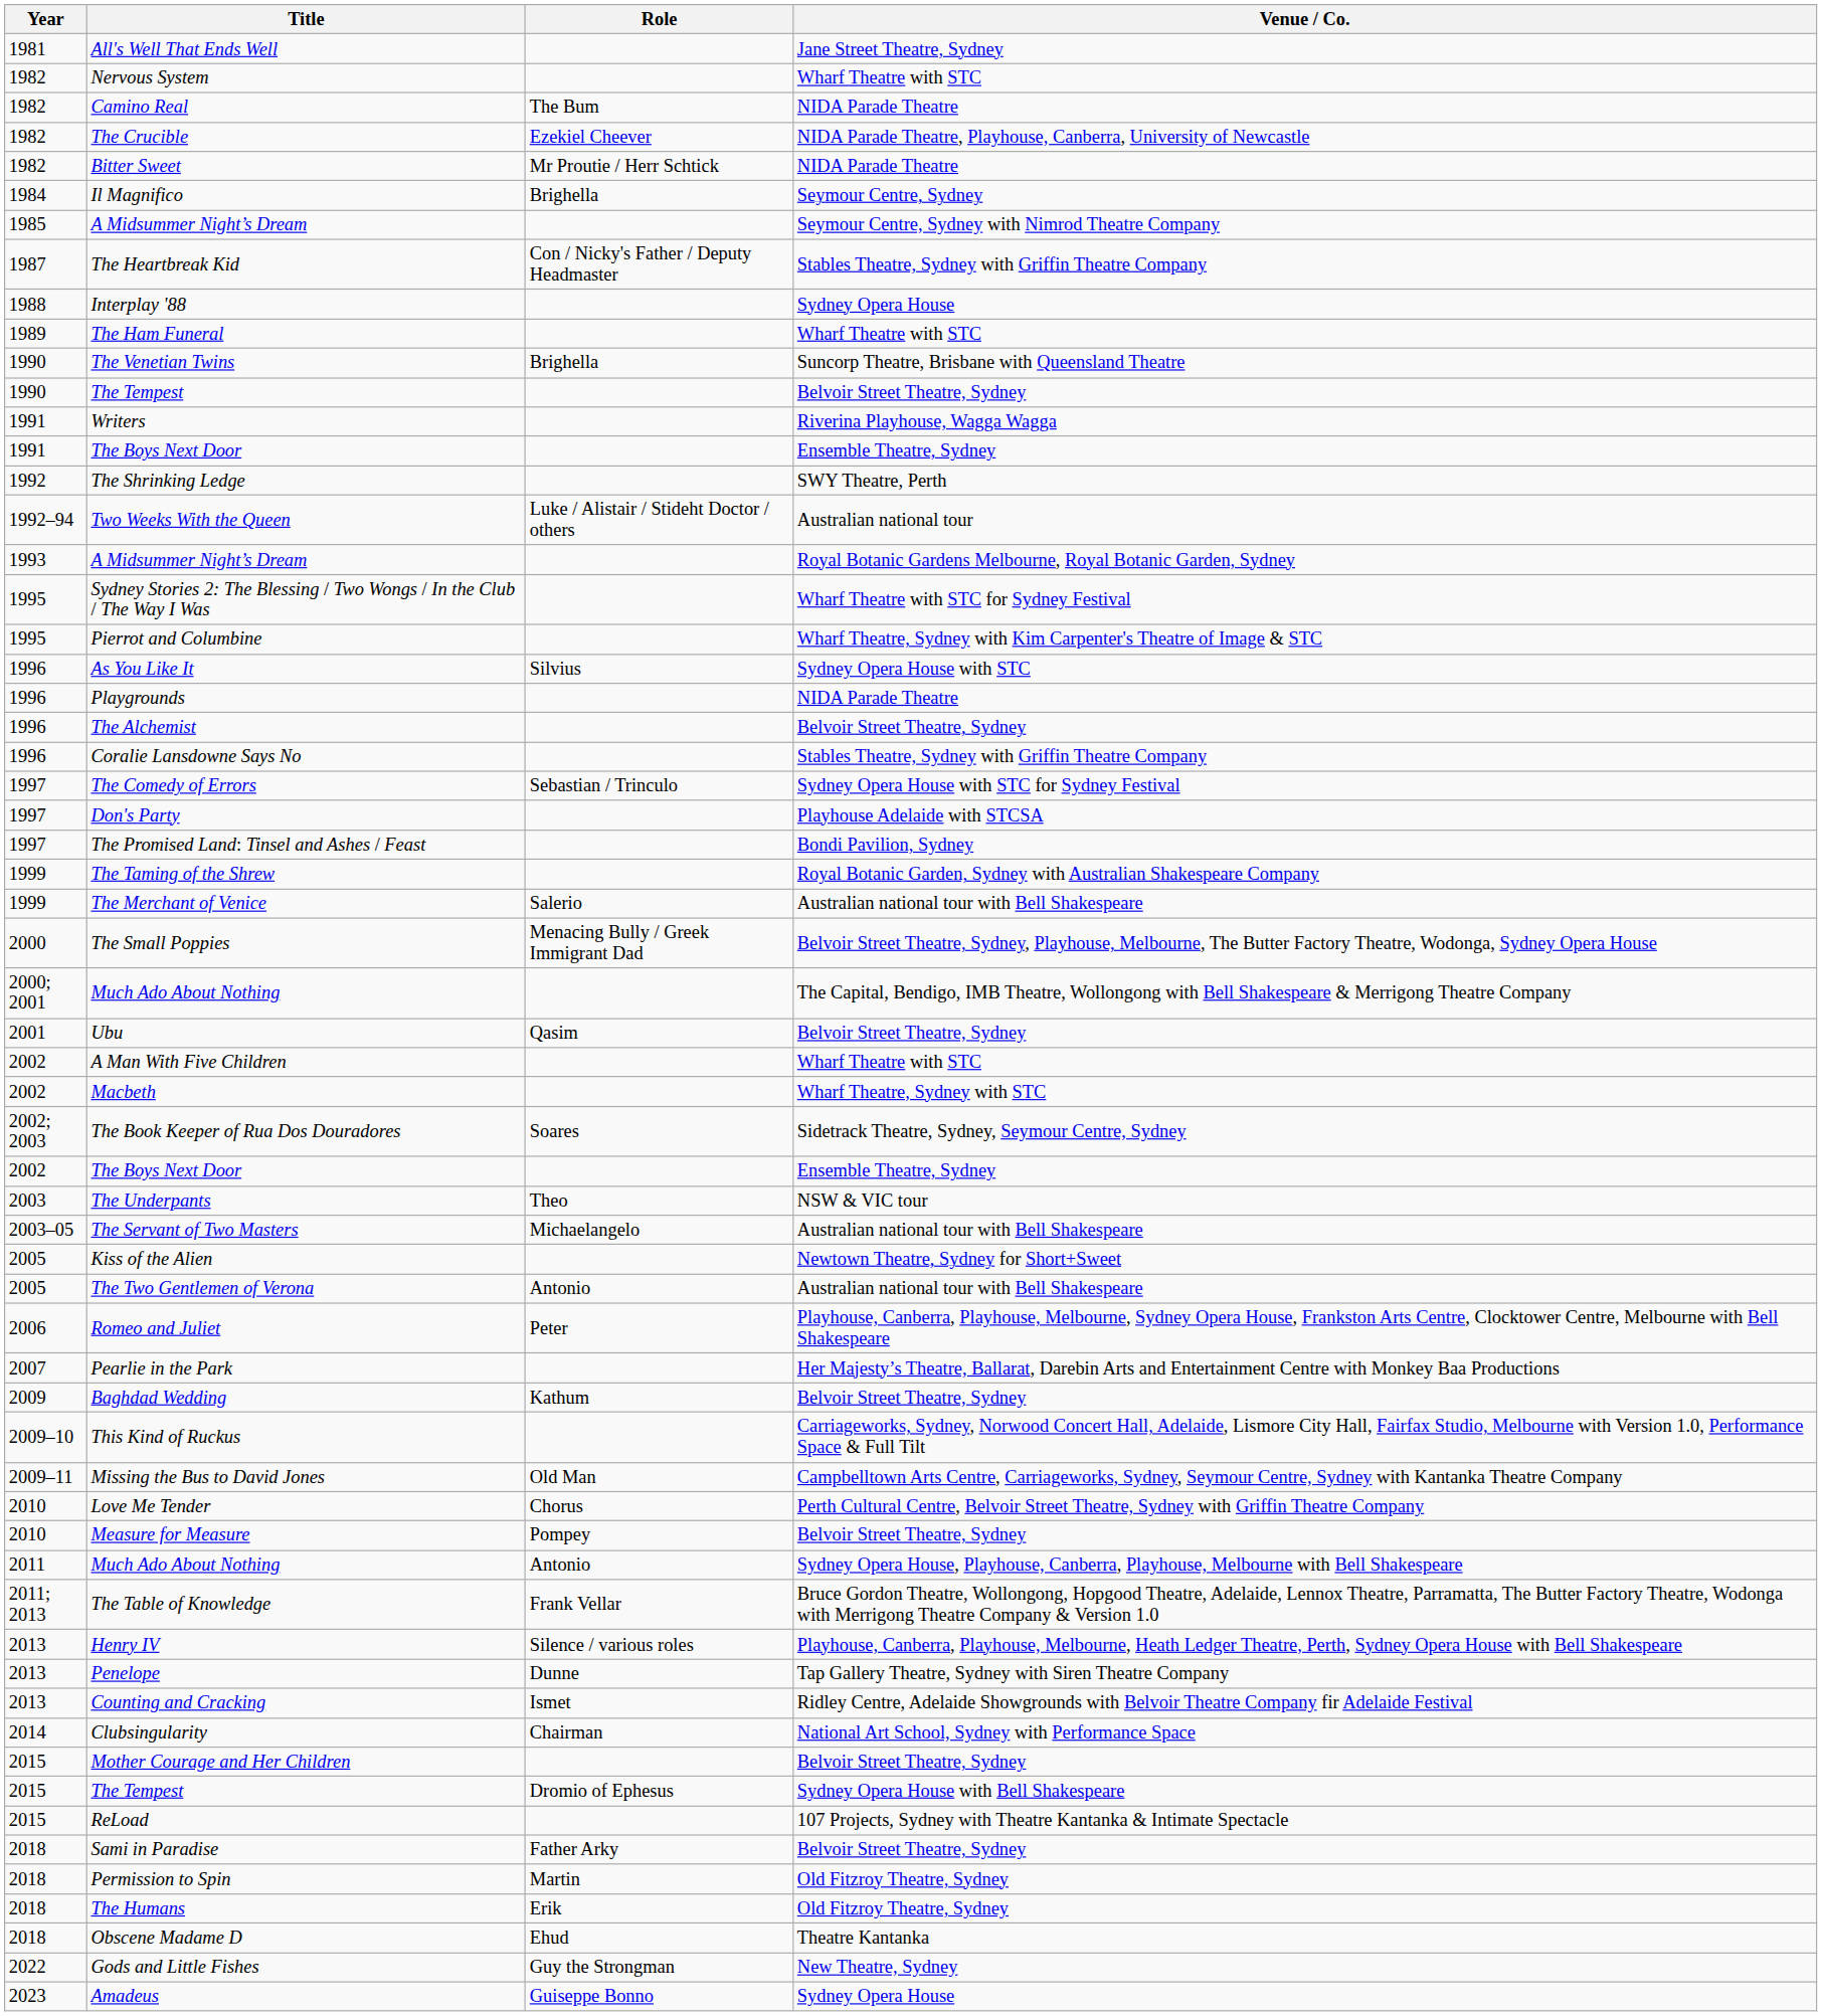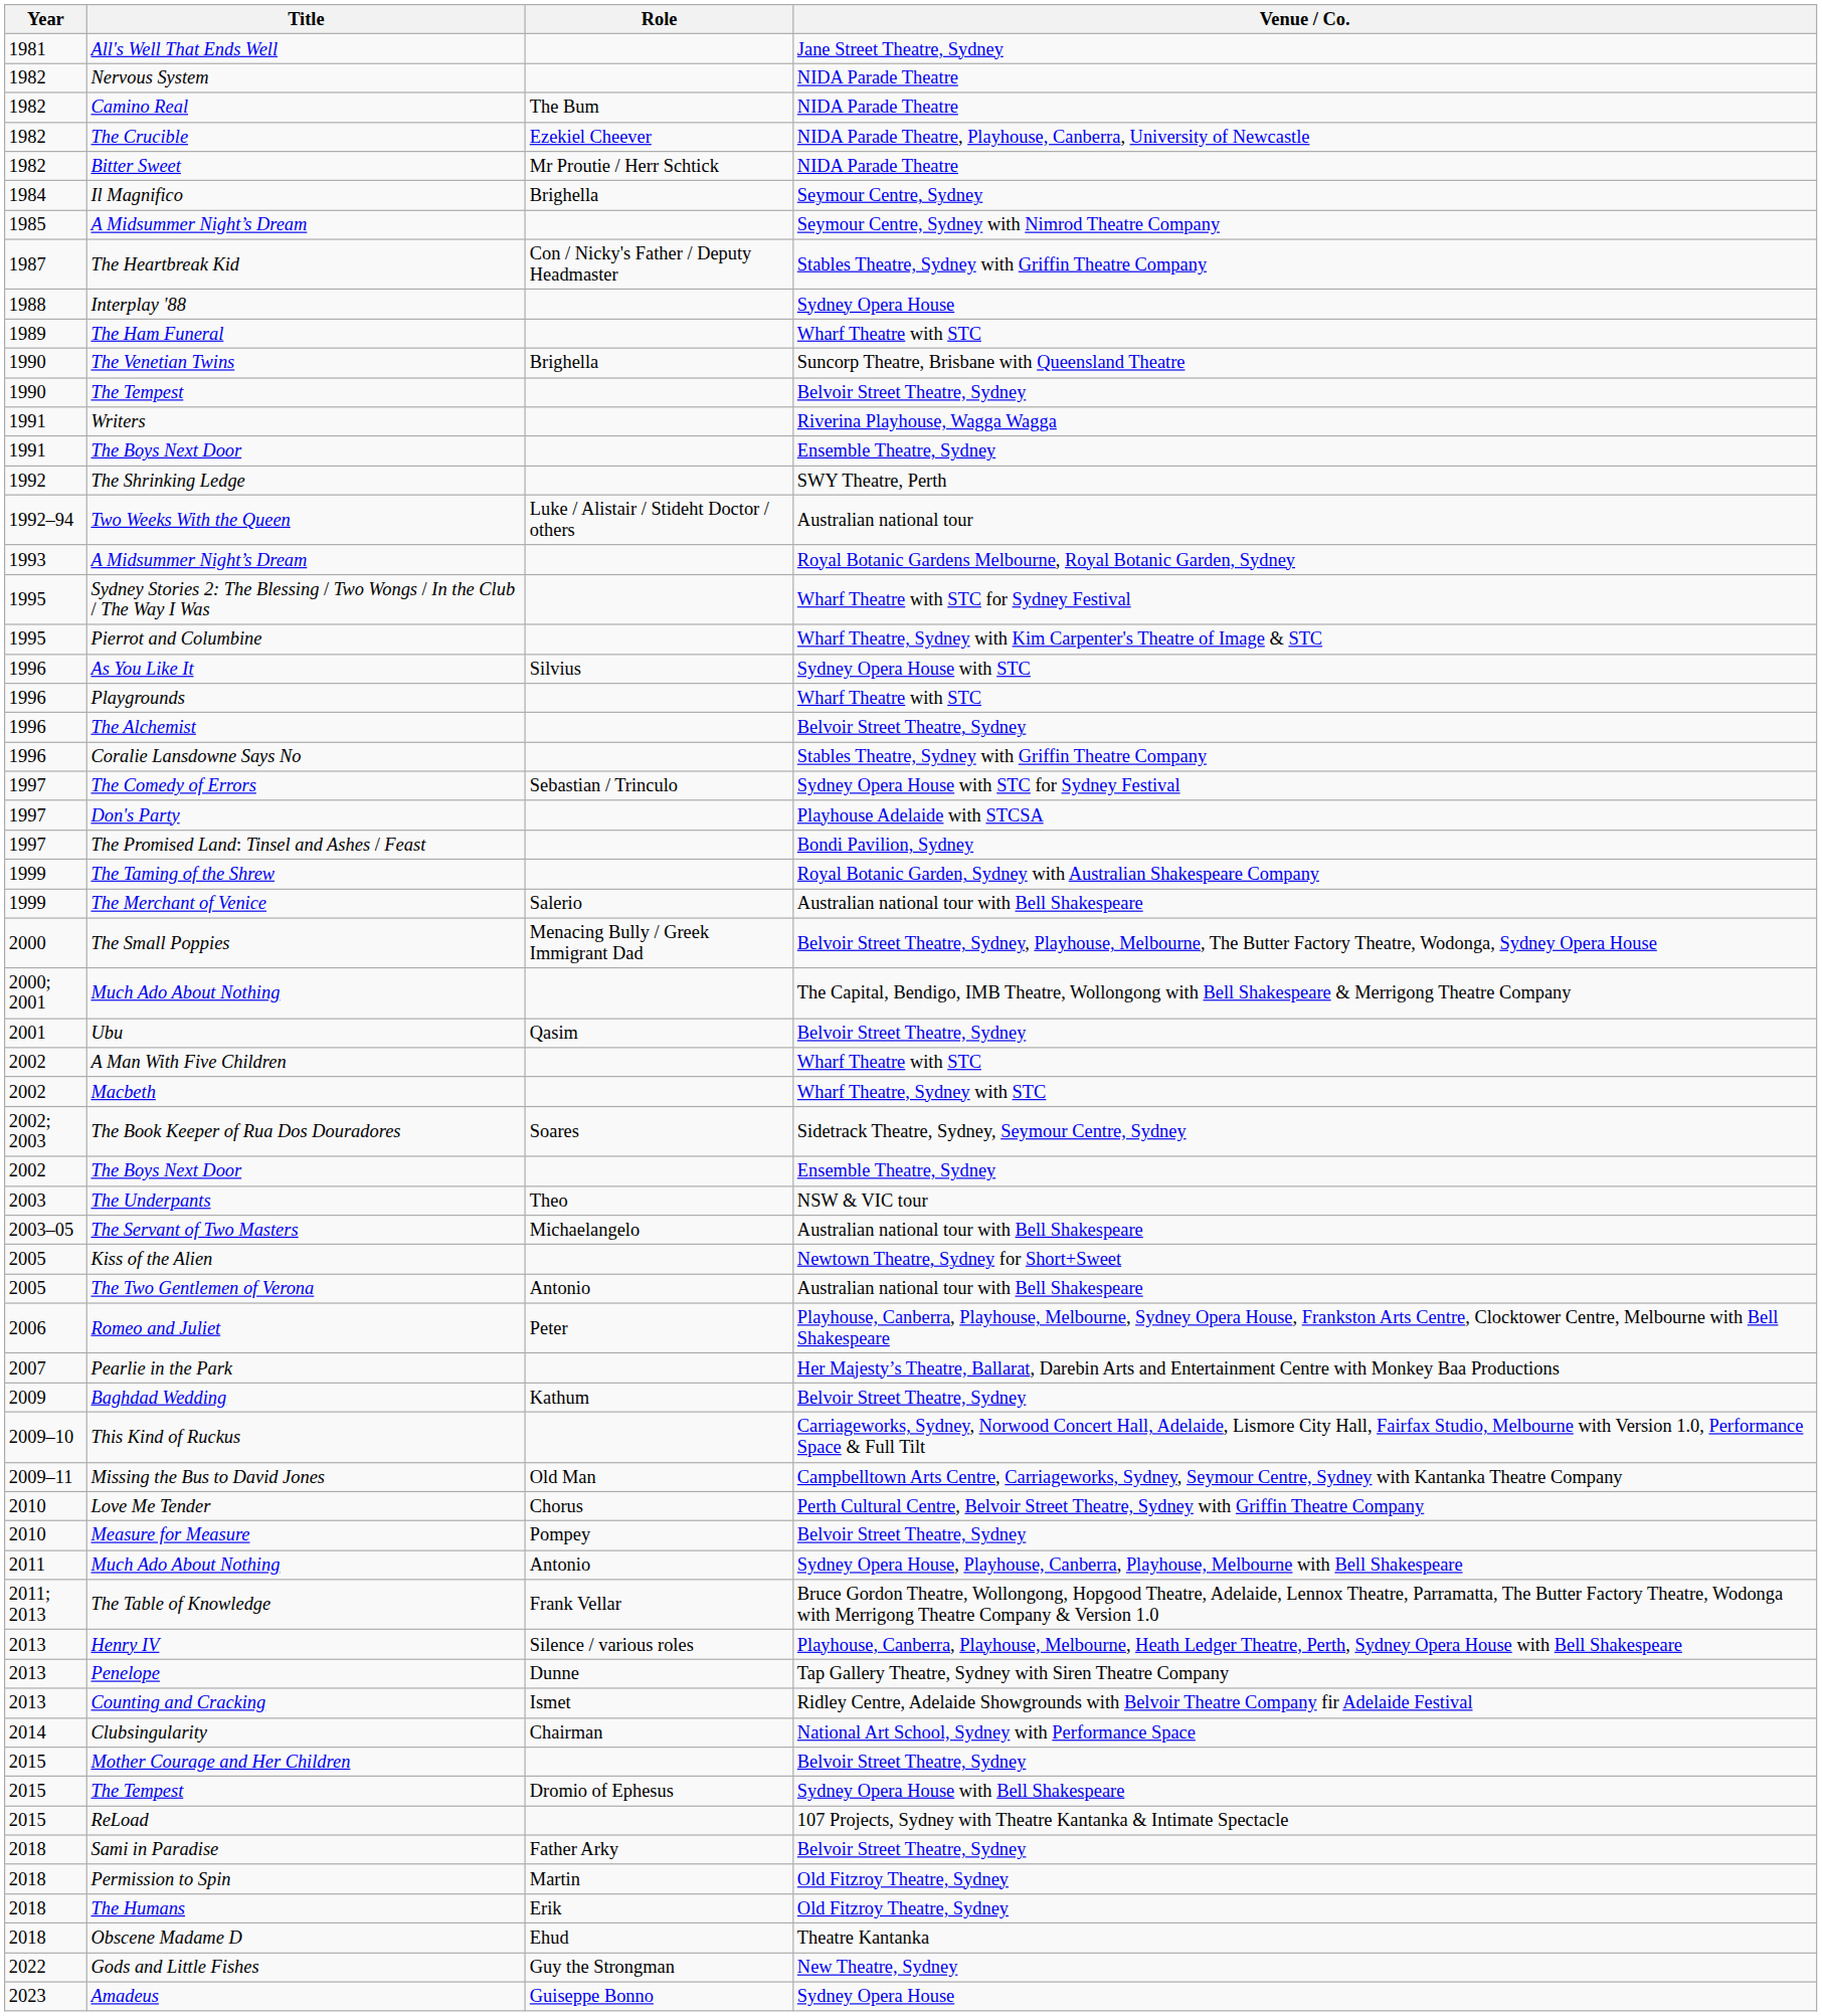Nervous System | Venue / Co.: Wharf Theatre with STC -> NIDA Parade Theatre
Playgrounds | Venue / Co.: NIDA Parade Theatre -> Wharf Theatre with STC
